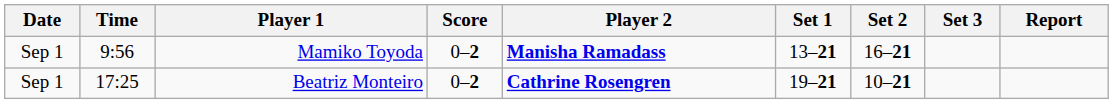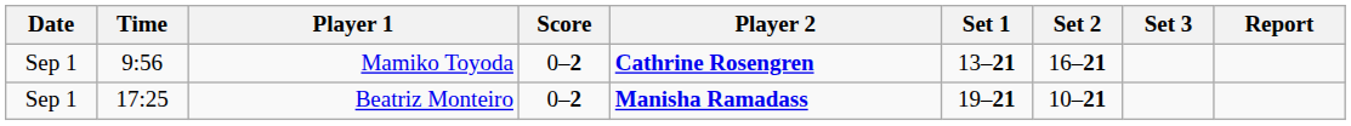Mamiko Toyoda | Player 2: Manisha Ramadass -> Cathrine Rosengren
Beatriz Monteiro | Player 2: Cathrine Rosengren -> Manisha Ramadass
